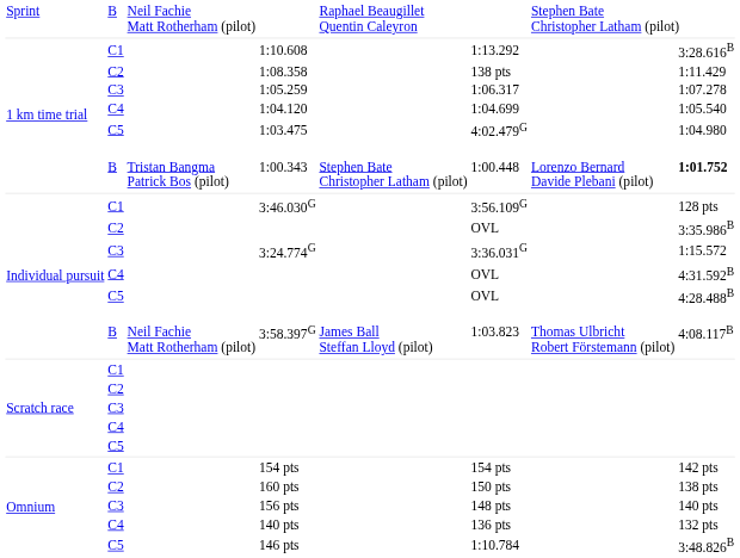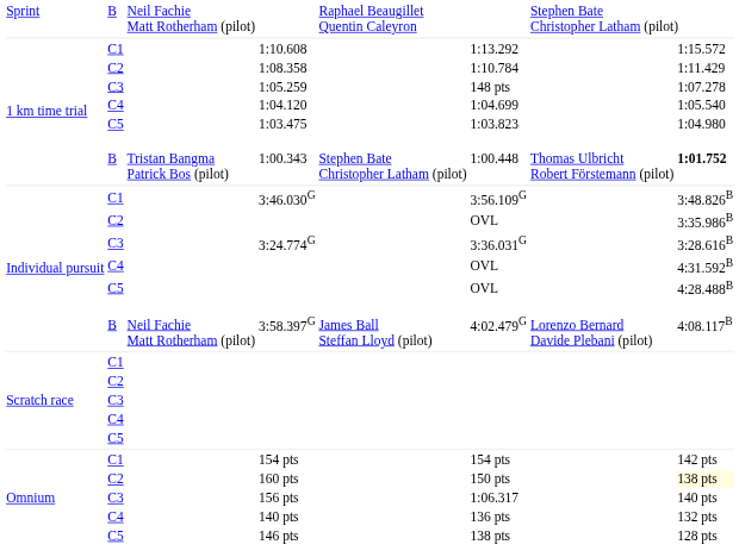1:10.608 | column 8: 3:28.616B -> 1:15.572
1:08.358 | column 6: 138 pts -> 1:10.784
1:05.259 | column 6: 1:06.317 -> 148 pts
1:03.475 | column 6: 4:02.479G -> 1:03.823
1:00.343 | column 7: Lorenzo Bernard Davide Plebani (pilot) -> Thomas Ulbricht Robert Förstemann (pilot)
3:46.030G | column 8: 128 pts -> 3:48.826B
3:24.774G | column 8: 1:15.572 -> 3:28.616B
3:58.397G | column 6: 1:03.823 -> 4:02.479G
3:58.397G | column 7: Thomas Ulbricht Robert Förstemann (pilot) -> Lorenzo Bernard Davide Plebani (pilot)
160 pts | column 8: no background -> lightyellow background
156 pts | column 6: 148 pts -> 1:06.317
146 pts | column 6: 1:10.784 -> 138 pts
146 pts | column 8: 3:48.826B -> 128 pts
